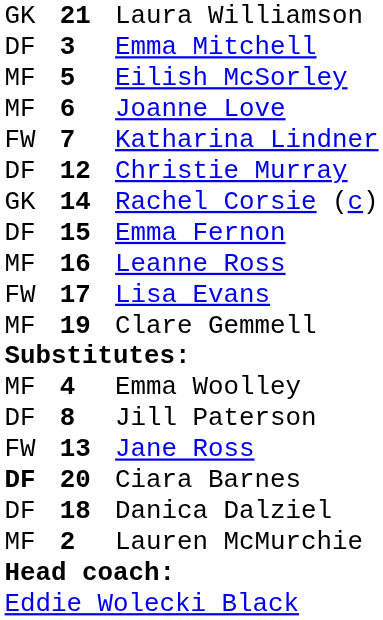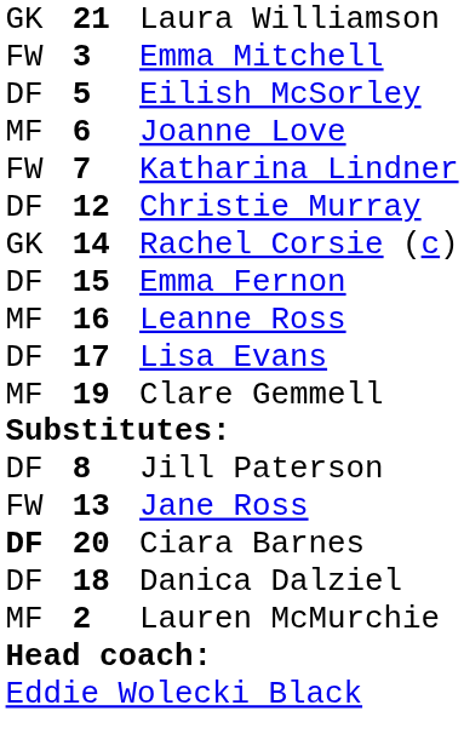Emma Mitchell | column 1: DF -> FW
Eilish McSorley | column 1: MF -> DF
Lisa Evans | column 1: FW -> DF
- row: MF | 4 | Emma Woolley
